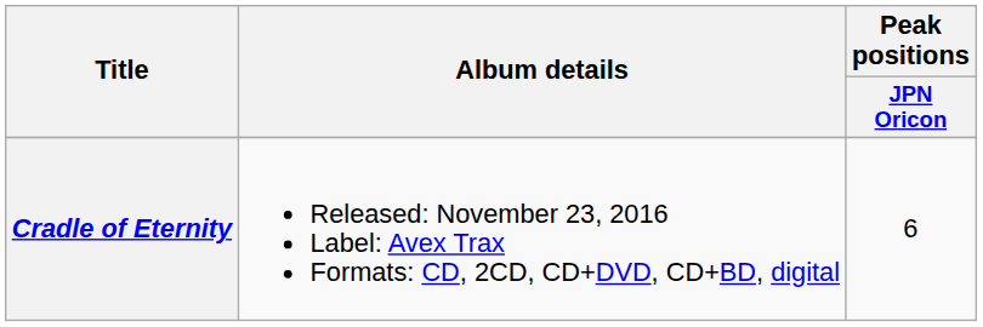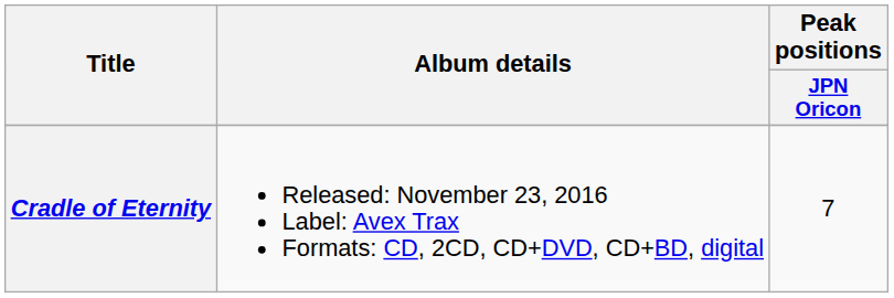Cradle of Eternity | Peak positions / JPN Oricon: 6 -> 7
